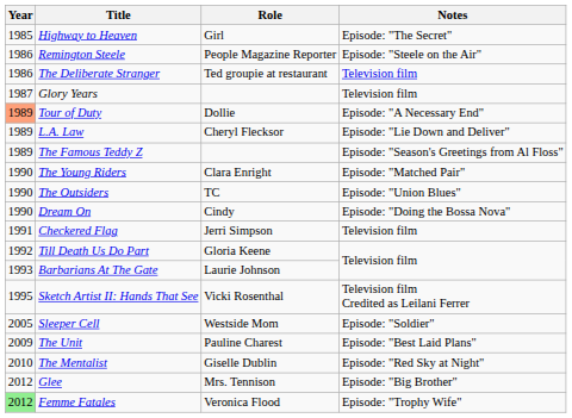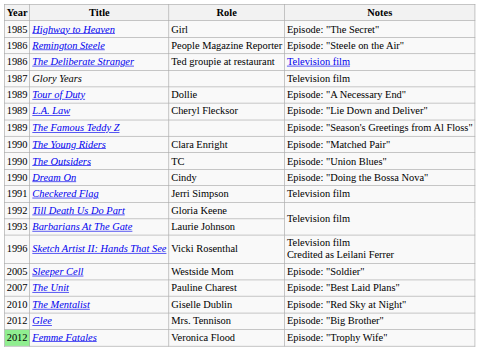Tour of Duty | Year: lightsalmon background -> no background
Sketch Artist II: Hands That See | Year: 1995 -> 1996
The Unit | Year: 2009 -> 2007
